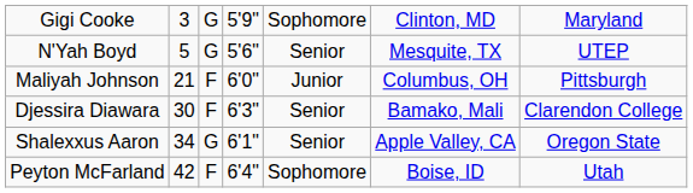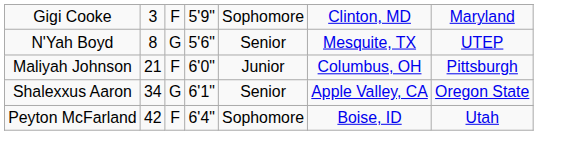Gigi Cooke | column 3: G -> F
N'Yah Boyd | column 2: 5 -> 8
- row: Djessira Diawara | 30 | F | 6'3" | Senior | Bamako, Mali | Clarendon College
